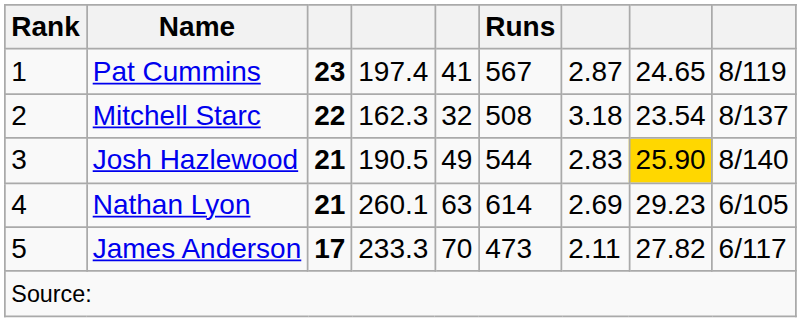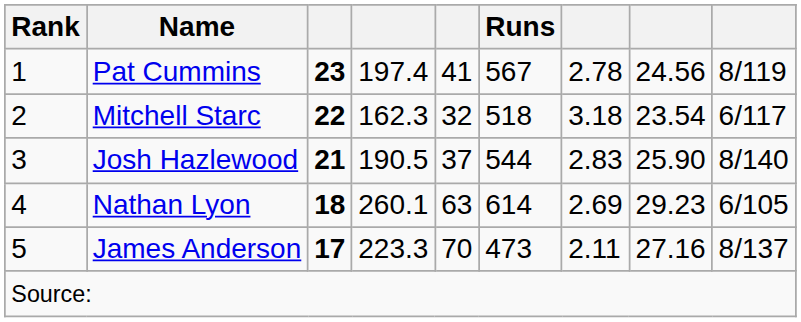Pat Cummins | column 7: 2.87 -> 2.78
Pat Cummins | column 8: 24.65 -> 24.56
Mitchell Starc | Runs: 508 -> 518
Mitchell Starc | column 9: 8/137 -> 6/117
Josh Hazlewood | column 5: 49 -> 37
Josh Hazlewood | column 8: gold background -> no background
Nathan Lyon | column 3: 21 -> 18
James Anderson | column 4: 233.3 -> 223.3
James Anderson | column 8: 27.82 -> 27.16
James Anderson | column 9: 6/117 -> 8/137
